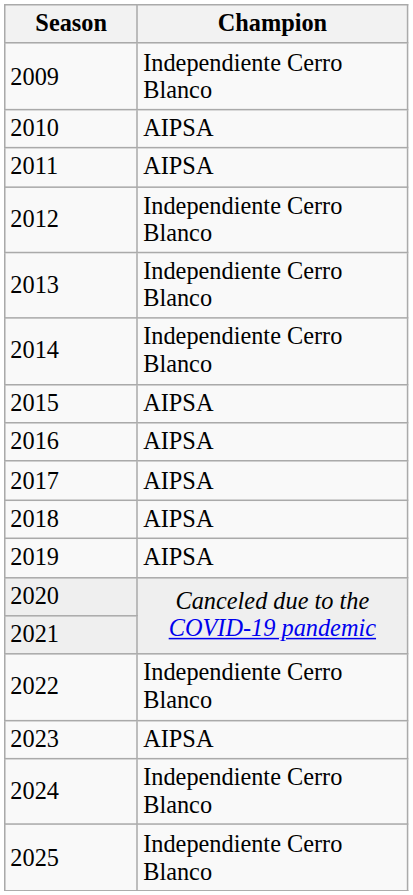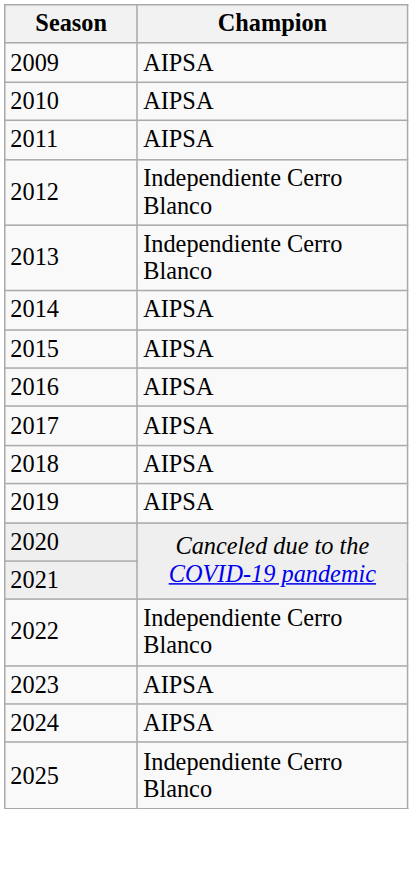2009 | Champion: Independiente Cerro Blanco -> AIPSA
2014 | Champion: Independiente Cerro Blanco -> AIPSA
2024 | Champion: Independiente Cerro Blanco -> AIPSA
